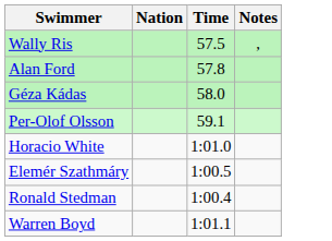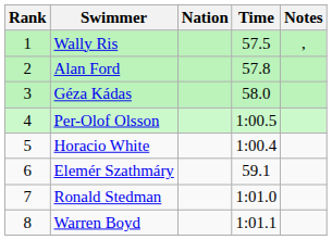+ column: Rank | 1 | 2 | 3 | 4 | 5 | 6 | 7 | 8
Per-Olof Olsson | Time: 59.1 -> 1:00.5
Horacio White | Time: 1:01.0 -> 1:00.4
Elemér Szathmáry | Time: 1:00.5 -> 59.1
Ronald Stedman | Time: 1:00.4 -> 1:01.0
